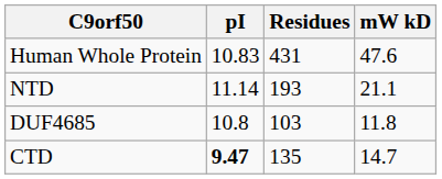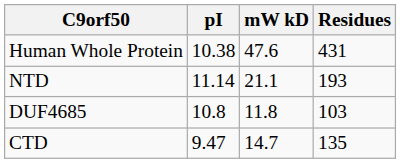columns swapped: mW kD <-> Residues
Human Whole Protein | pI: 10.83 -> 10.38
CTD | pI: bold -> normal
